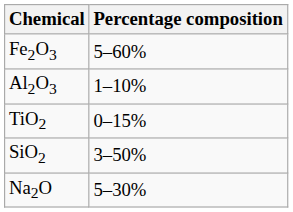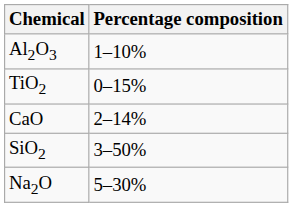- row: Fe2O3 | 5–60%
+ row: CaO | 2–14%
